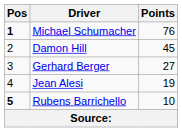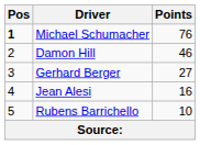Damon Hill | Points: 45 -> 46
Jean Alesi | Points: 19 -> 16
Rubens Barrichello | Pos: bold -> normal
